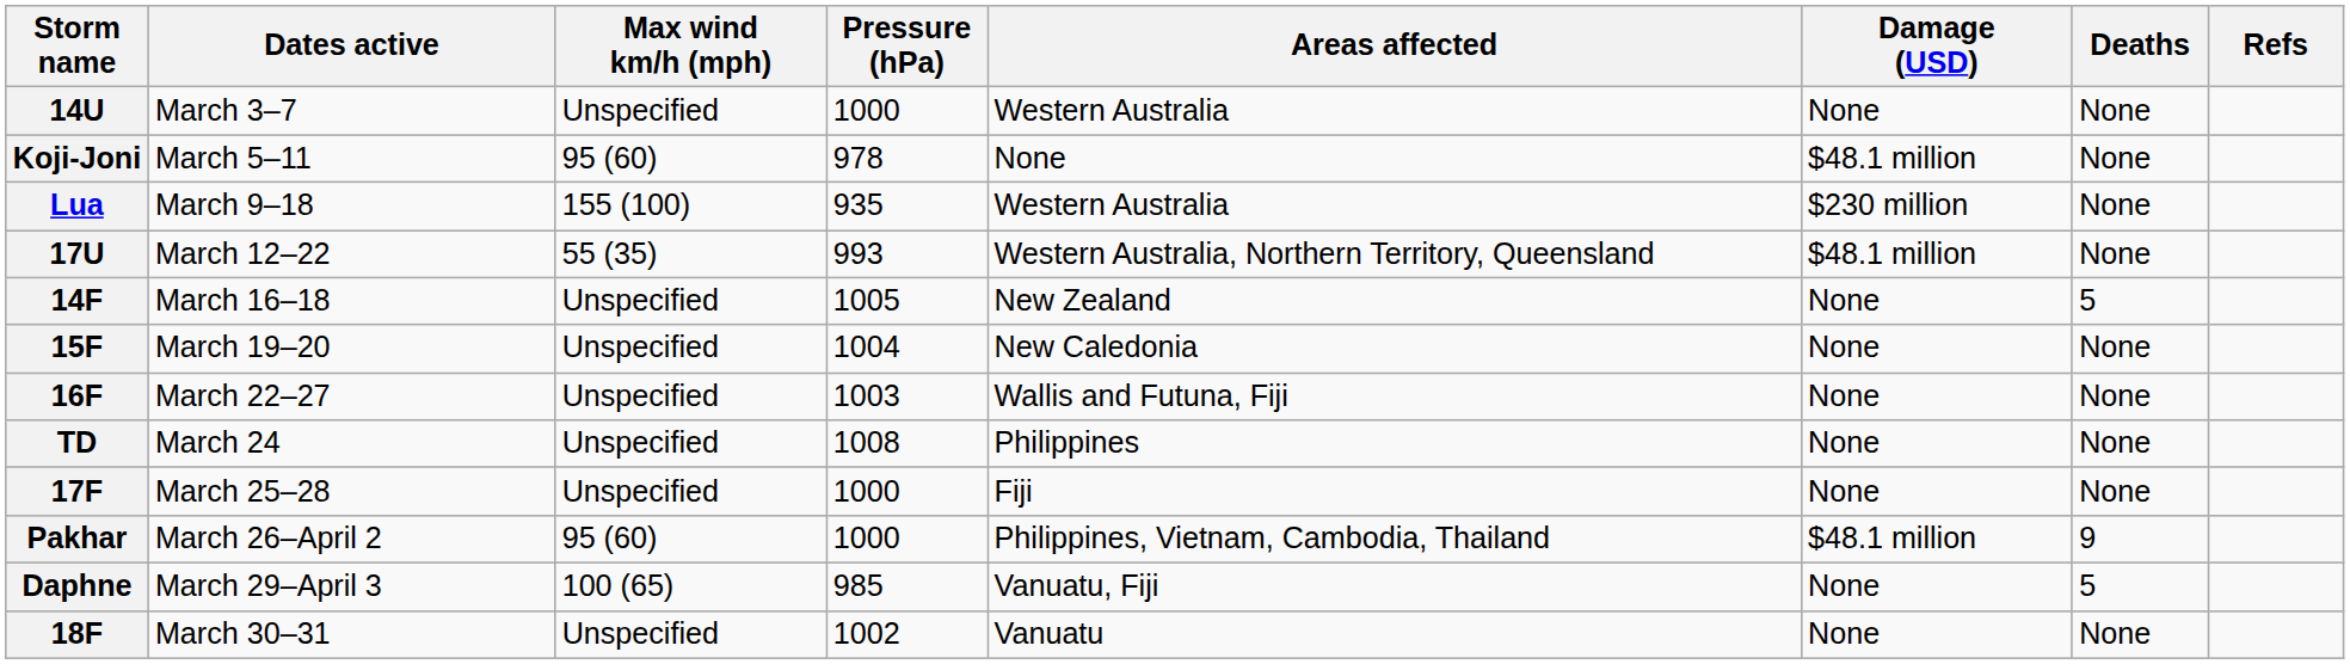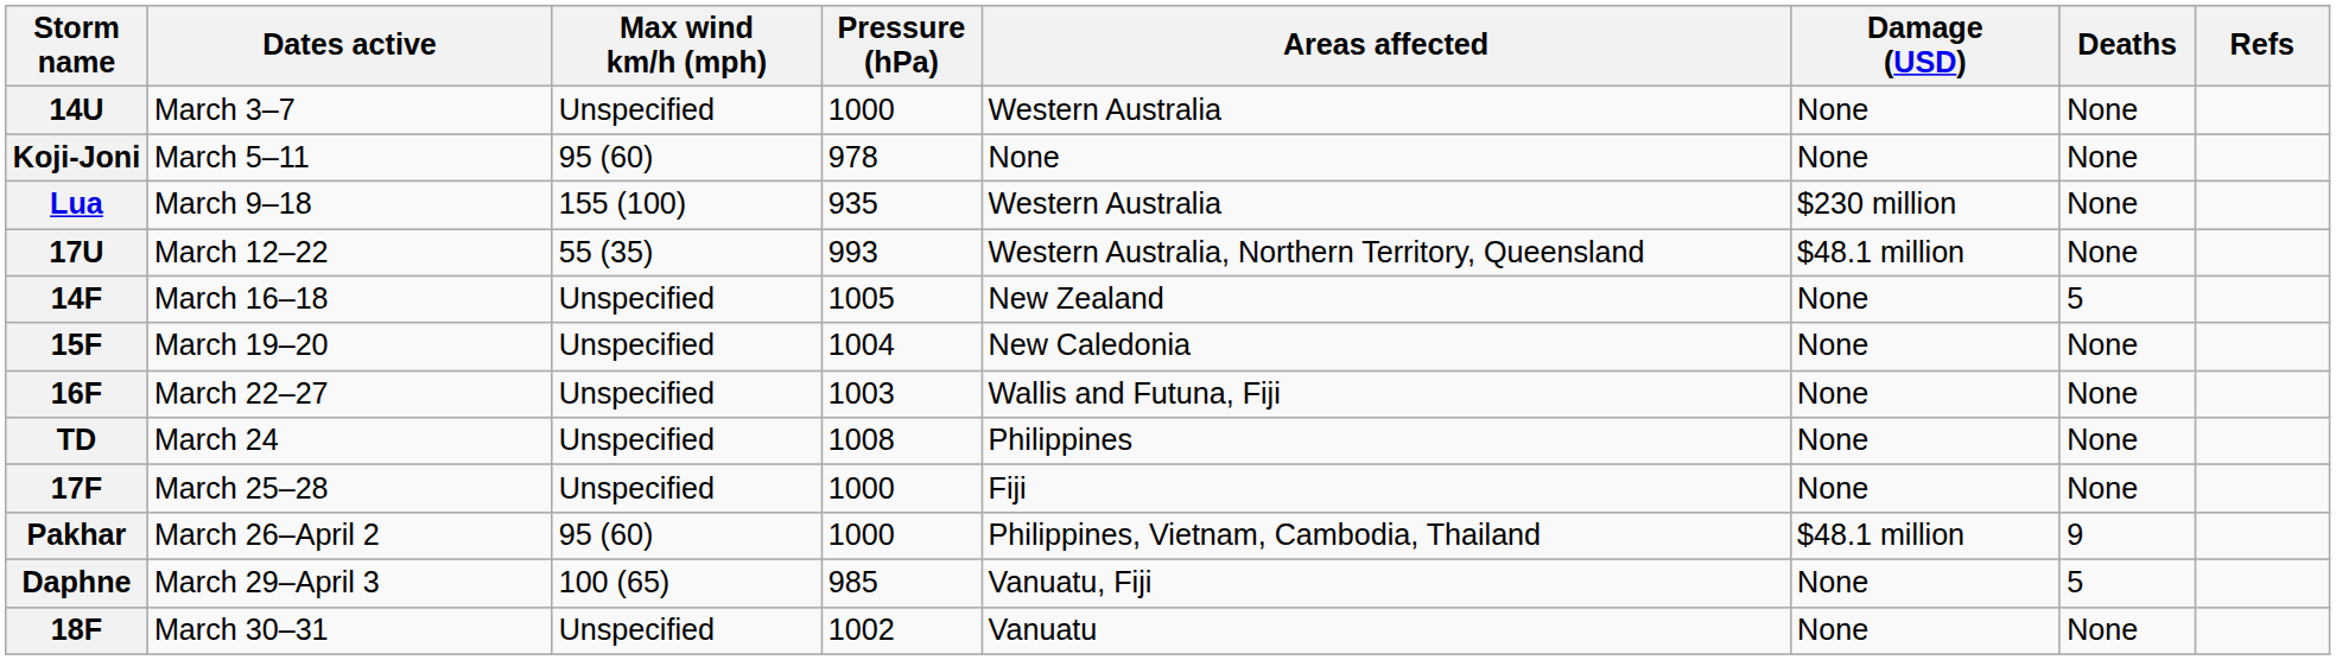Koji-Joni | Damage (USD): $48.1 million -> None
